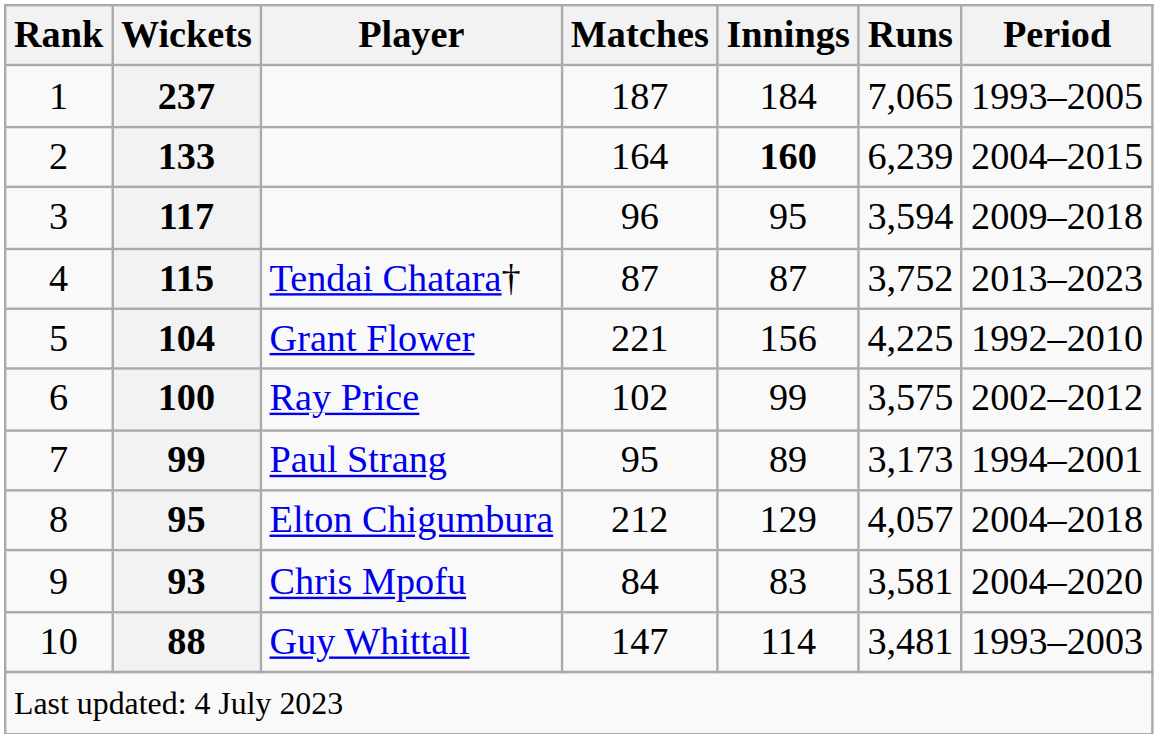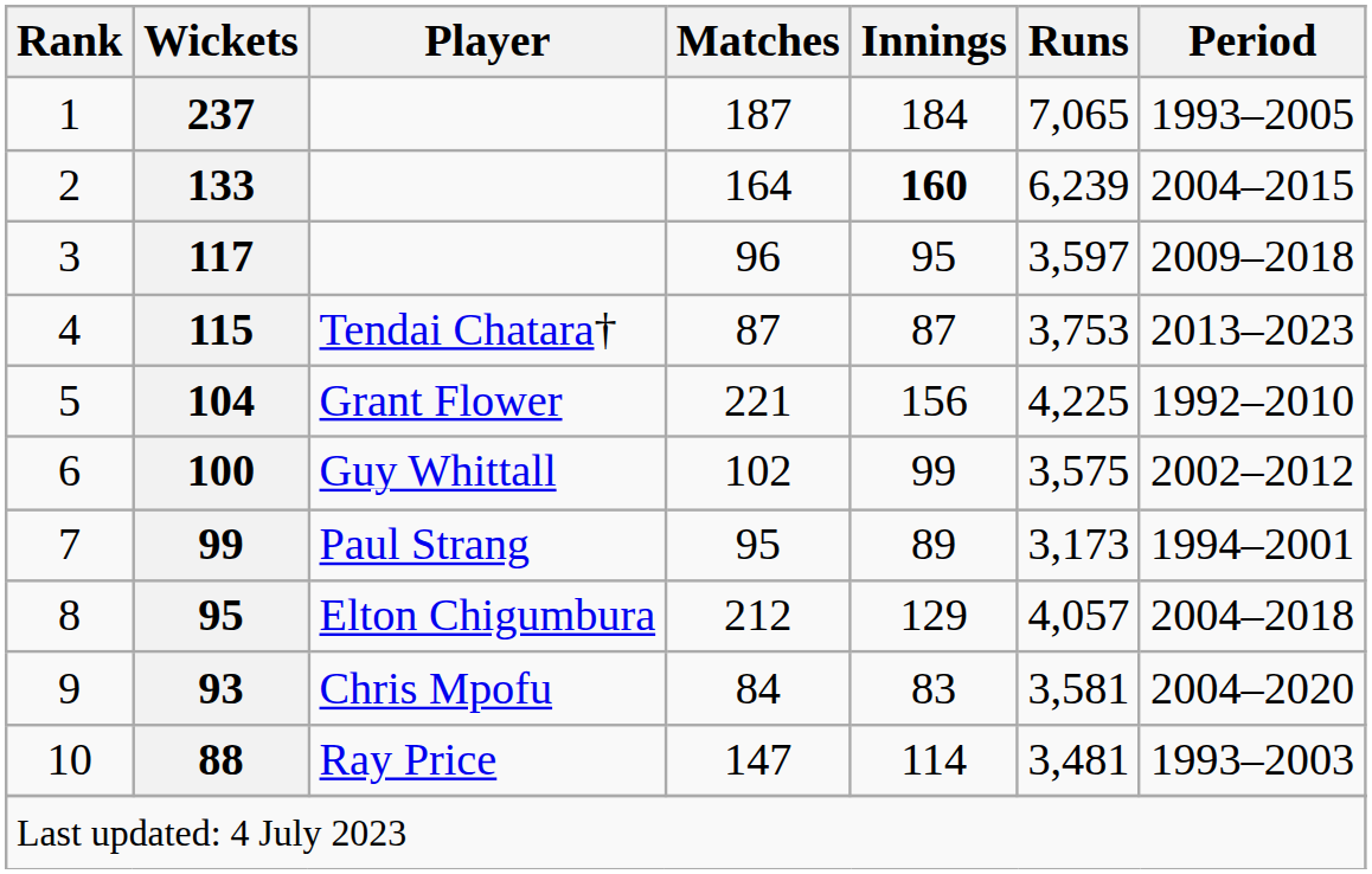3 | Runs: 3,594 -> 3,597
4 | Runs: 3,752 -> 3,753
6 | Player: Ray Price -> Guy Whittall
10 | Player: Guy Whittall -> Ray Price
